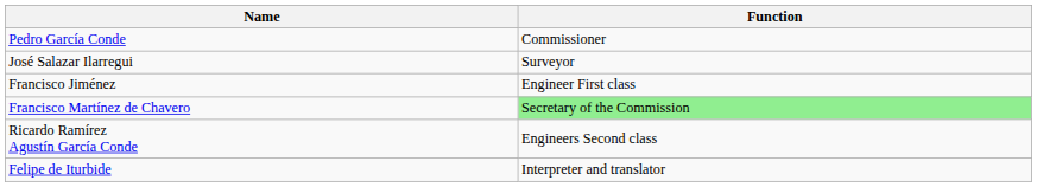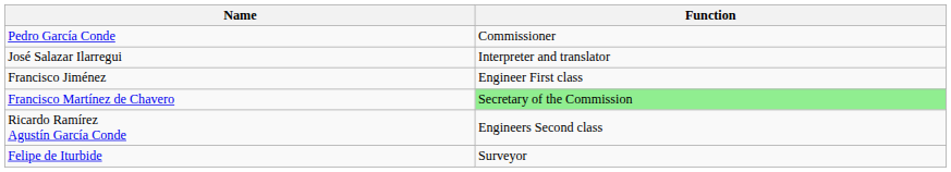José Salazar Ilarregui | Function: Surveyor -> Interpreter and translator
Felipe de Iturbide | Function: Interpreter and translator -> Surveyor
